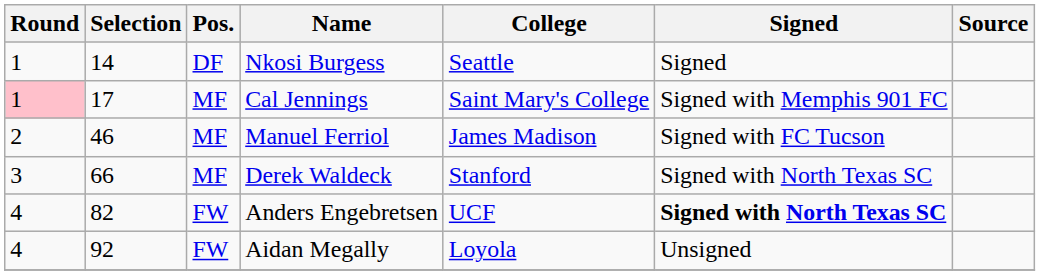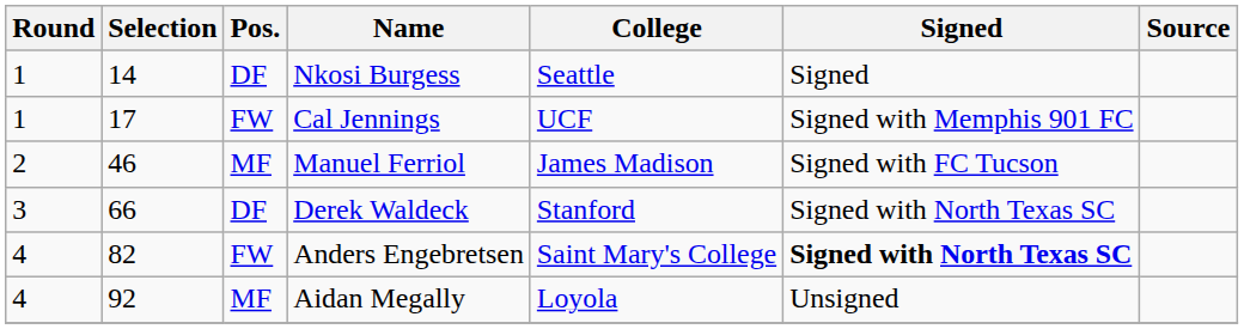Cal Jennings | Round: pink background -> no background
Cal Jennings | Pos.: MF -> FW
Cal Jennings | College: Saint Mary's College -> UCF
Derek Waldeck | Pos.: MF -> DF
Anders Engebretsen | College: UCF -> Saint Mary's College
Aidan Megally | Pos.: FW -> MF
